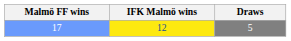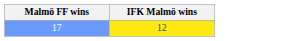- column: Draws | 5
